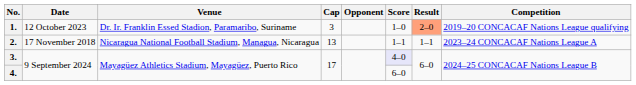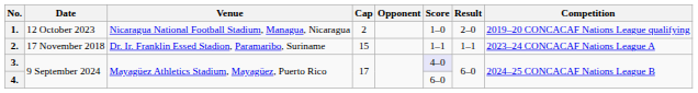1. | Venue: Dr. Ir. Franklin Essed Stadion, Paramaribo, Suriname -> Nicaragua National Football Stadium, Managua, Nicaragua
1. | Cap: 3 -> 2
1. | Result: lightsalmon background -> no background
2. | Venue: Nicaragua National Football Stadium, Managua, Nicaragua -> Dr. Ir. Franklin Essed Stadion, Paramaribo, Suriname
2. | Cap: 13 -> 15
